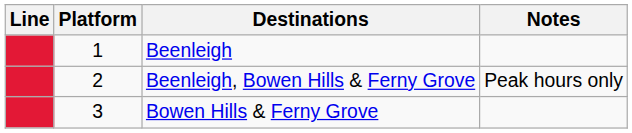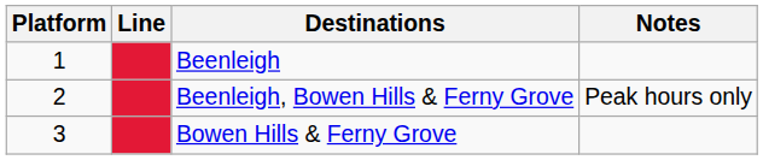columns swapped: Platform <-> Line
